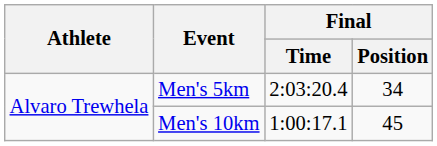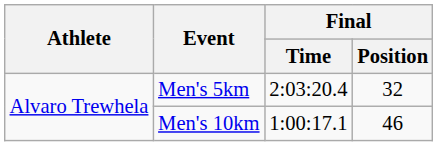Men's 5km | Final / Position: 34 -> 32
Men's 10km | Final / Position: 45 -> 46
